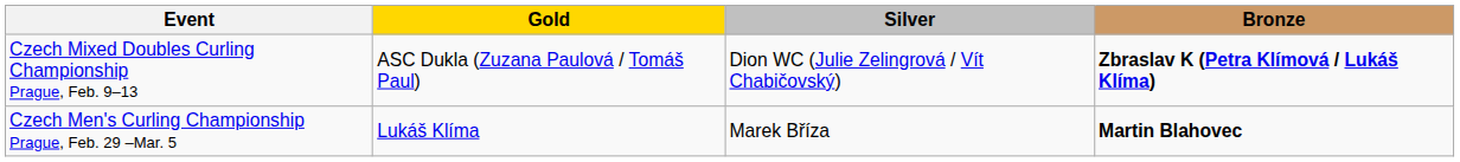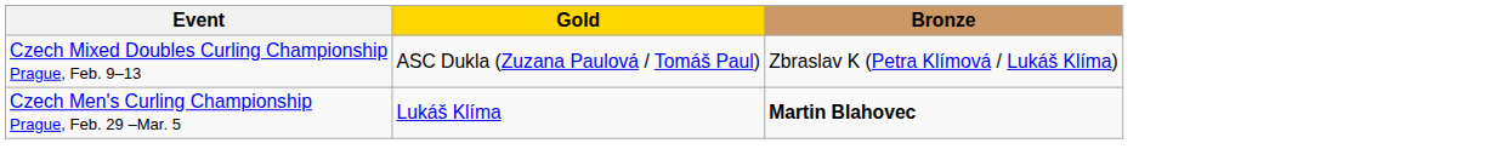- column: Silver | Dion WC (Julie Zelingrová / Vít Chabičovský) | Marek Bříza
Czech Mixed Doubles Curling Championship Prague, Feb. 9–13 | Bronze: bold -> normal
